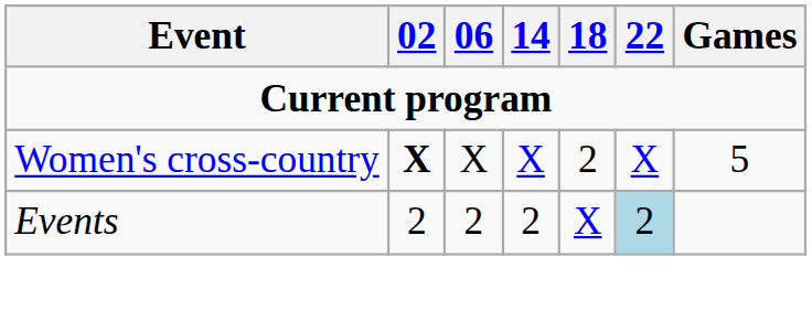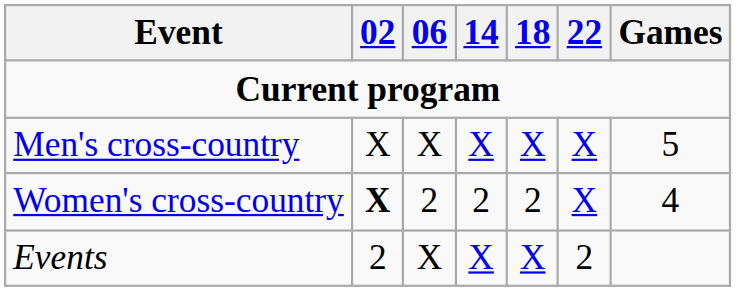+ row: Men's cross-country | X | X | X | X | X | 5
Women's cross-country | 06: X -> 2
Women's cross-country | 14: X -> 2
Women's cross-country | Games: 5 -> 4
Events | 06: 2 -> X
Events | 14: 2 -> X
Events | 22: lightblue background -> no background
